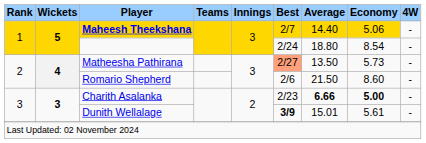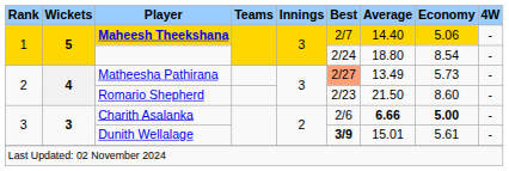Matheesha Pathirana | Average: 13.50 -> 13.49
Romario Shepherd | Best: 2/6 -> 2/23
Charith Asalanka | Best: 2/23 -> 2/6
